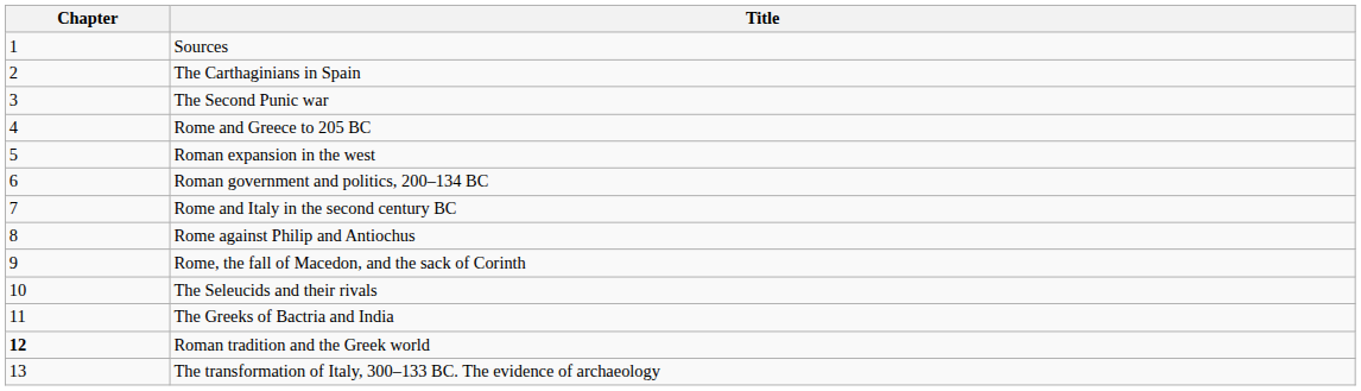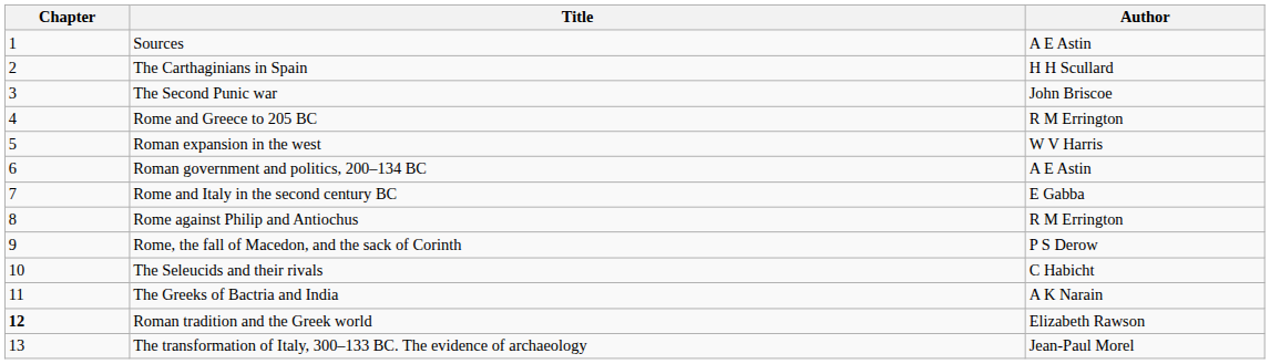+ column: Author | A E Astin | H H Scullard | John Briscoe | R M Errington | W V Harris | A E Astin | E Gabba | R M Errington | P S Derow | C Habicht | A K Narain | Elizabeth Rawson | Jean-Paul Morel
